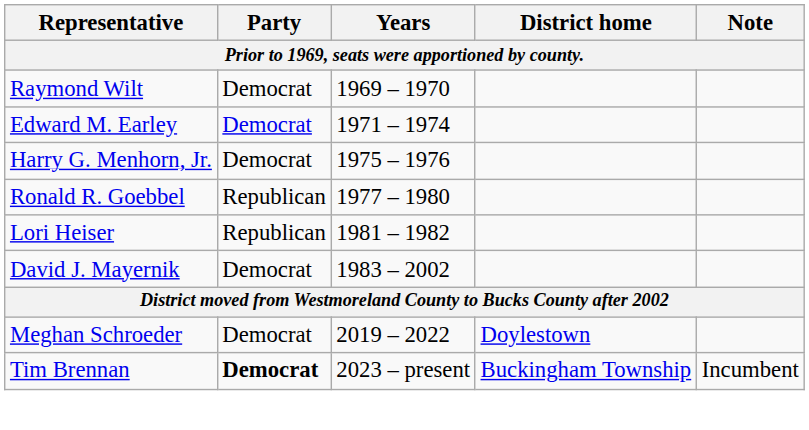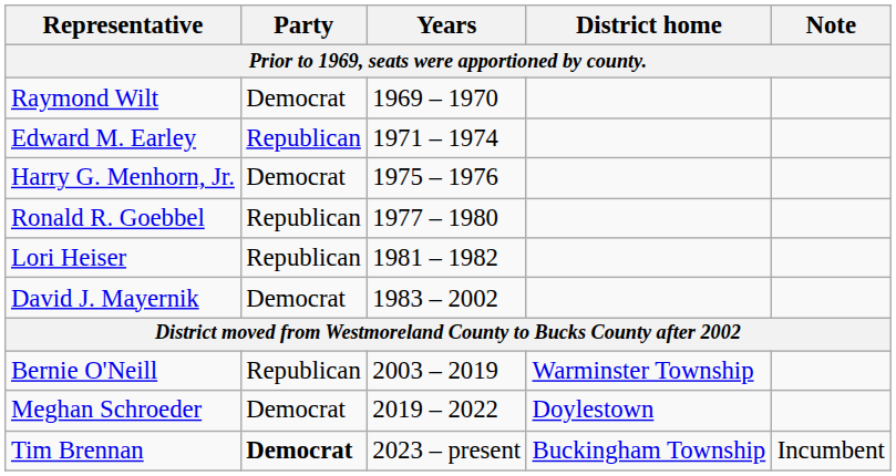Edward M. Earley | Party: Democrat -> Republican
+ row: Bernie O'Neill | Republican | 2003 – 2019 | Warminster Township
